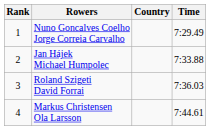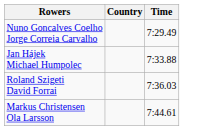- column: Rank | 1 | 2 | 3 | 4
